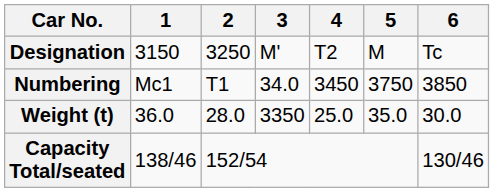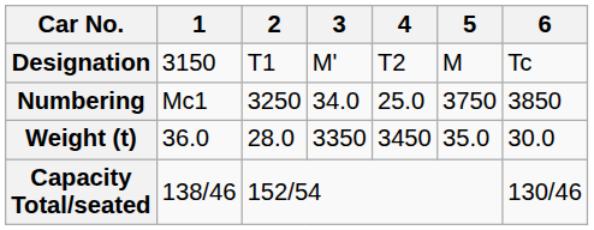Designation | 2: 3250 -> T1
Numbering | 2: T1 -> 3250
Numbering | 4: 3450 -> 25.0
Weight (t) | 4: 25.0 -> 3450
